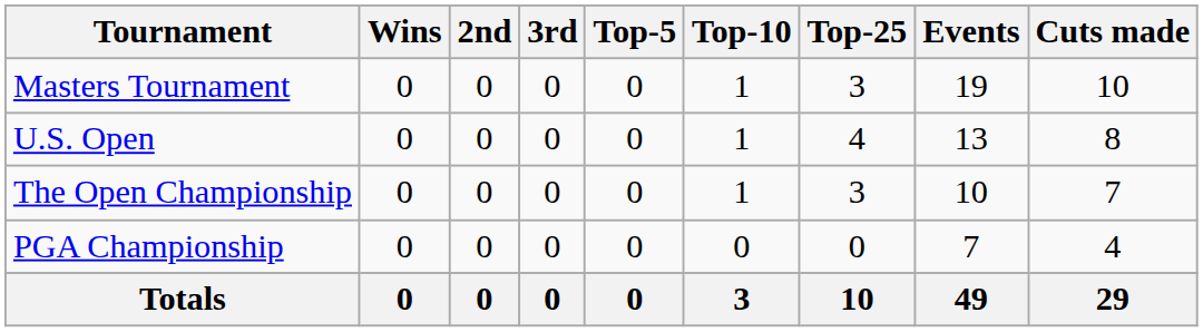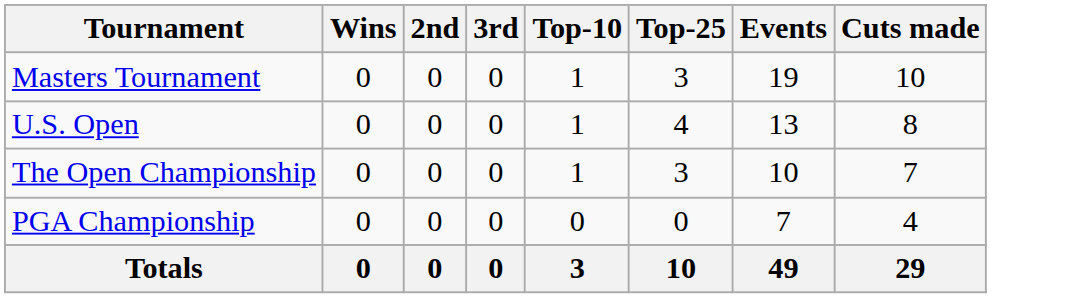- column: Top-5 | 0 | 0 | 0 | 0 | 0
